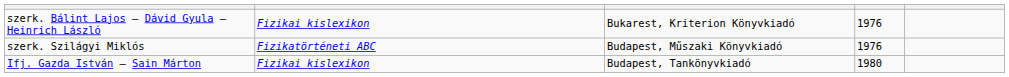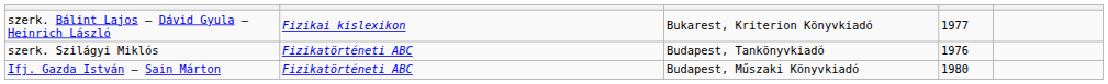szerk. Bálint Lajos – Dávid Gyula – Heinrich László | column 4: 1976 -> 1977
szerk. Szilágyi Miklós | column 3: Budapest, Műszaki Könyvkiadó -> Budapest, Tankönyvkiadó
Ifj. Gazda István – Sain Márton | column 2: Fizikai kislexikon -> Fizikatörténeti ABC
Ifj. Gazda István – Sain Márton | column 3: Budapest, Tankönyvkiadó -> Budapest, Műszaki Könyvkiadó
